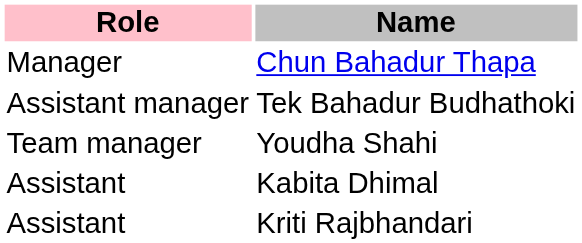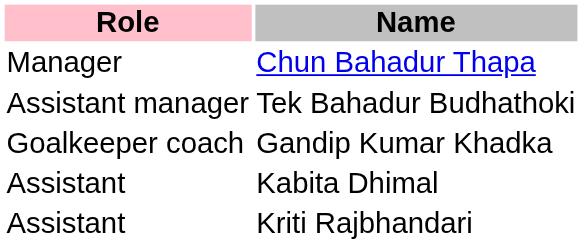+ row: Goalkeeper coach | Gandip Kumar Khadka
- row: Team manager | Youdha Shahi
